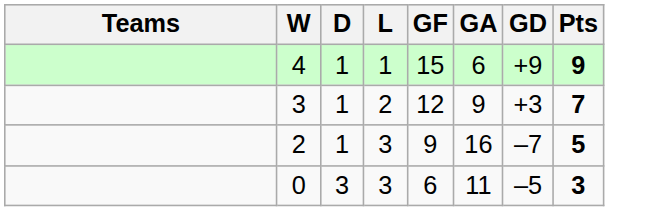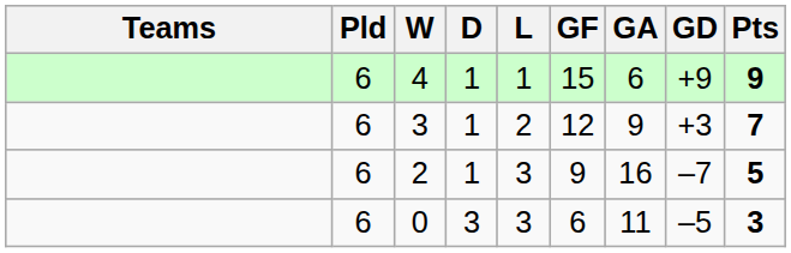+ column: Pld | 6 | 6 | 6 | 6
